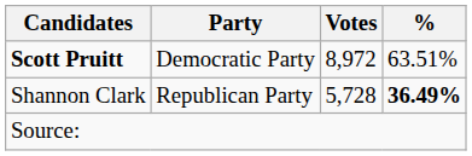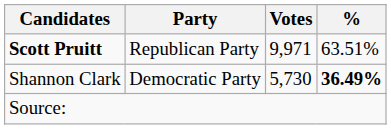Scott Pruitt | Party: Democratic Party -> Republican Party
Scott Pruitt | Votes: 8,972 -> 9,971
Shannon Clark | Party: Republican Party -> Democratic Party
Shannon Clark | Votes: 5,728 -> 5,730
